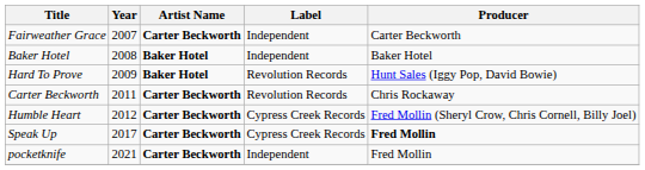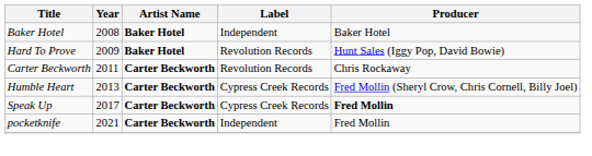- row: Fairweather Grace | 2007 | Carter Beckworth | Independent | Carter Beckworth
Humble Heart | Year: 2012 -> 2013
